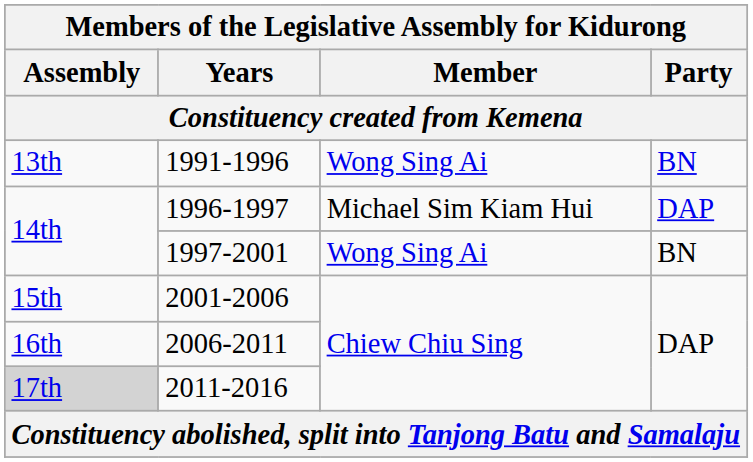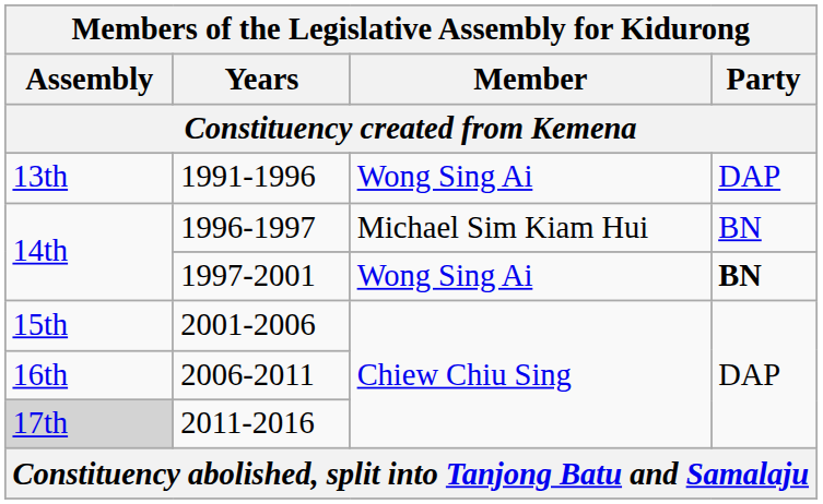1991-1996 | Party: BN -> DAP
1996-1997 | Party: DAP -> BN
1997-2001 | Party: normal -> bold
